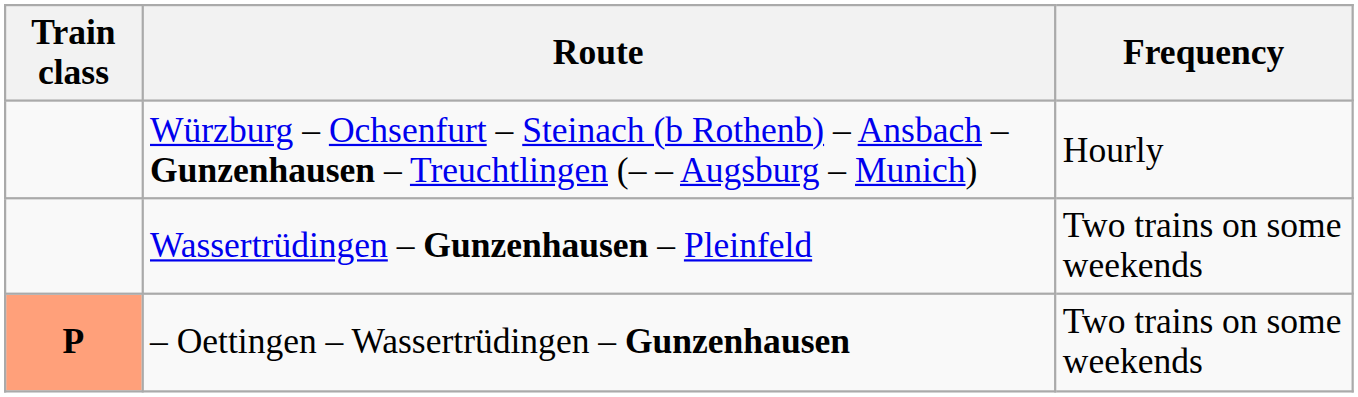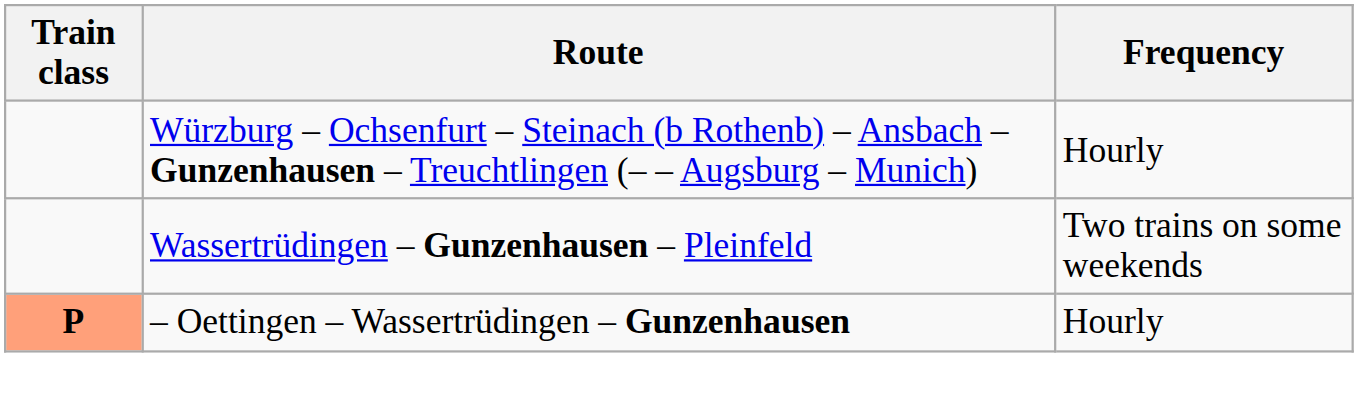– Oettingen – Wassertrüdingen – Gunzenhausen | Frequency: Two trains on some weekends -> Hourly
